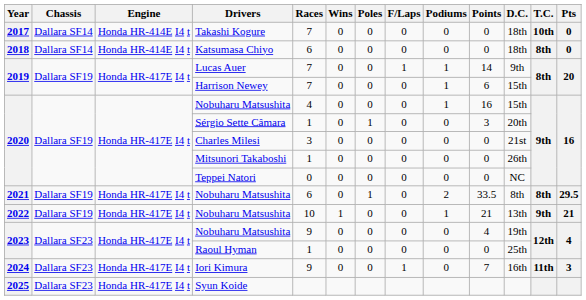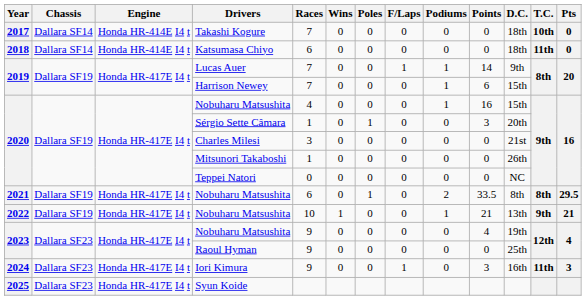Katsumasa Chiyo | T.C.: 8th -> 11th
Raoul Hyman | Races: 1 -> 9
Iori Kimura | Points: 7 -> 3
